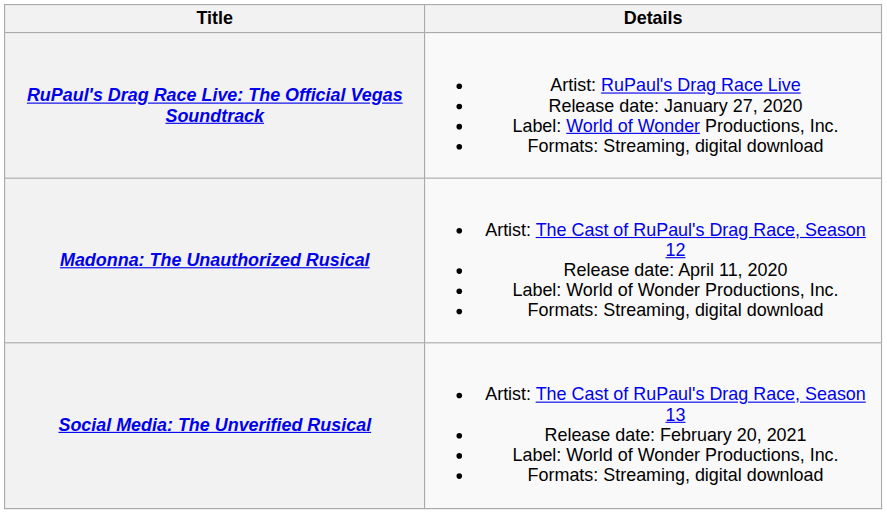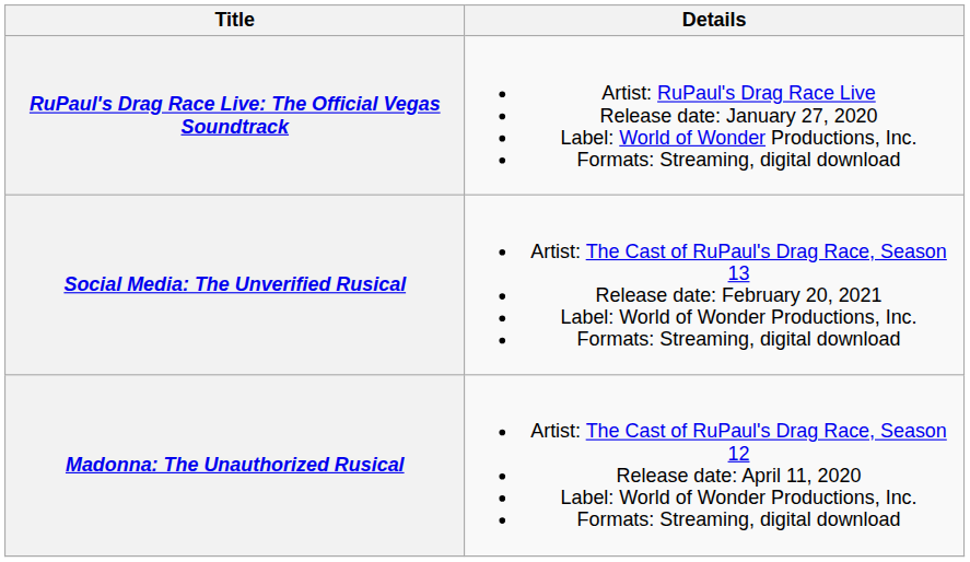rows swapped: Madonna: The Unauthorized Rusical <-> Social Media: The Unverified Rusical
